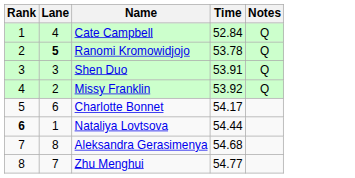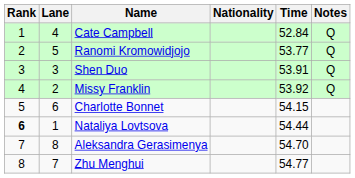+ column: Nationality
Ranomi Kromowidjojo | Lane: bold -> normal
Ranomi Kromowidjojo | Time: 53.78 -> 53.77
Charlotte Bonnet | Time: 54.17 -> 54.15
Aleksandra Gerasimenya | Time: 54.68 -> 54.70
